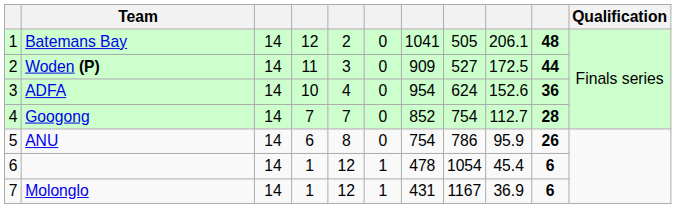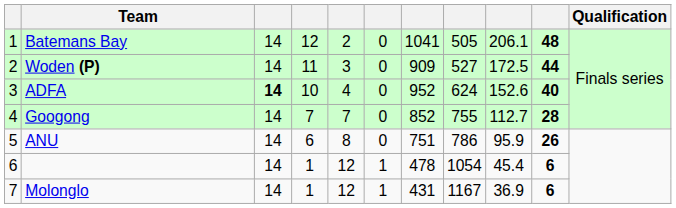ADFA | column 3: normal -> bold
ADFA | column 7: 954 -> 952
ADFA | column 10: 36 -> 40
Googong | column 8: 754 -> 755
ANU | column 7: 754 -> 751
